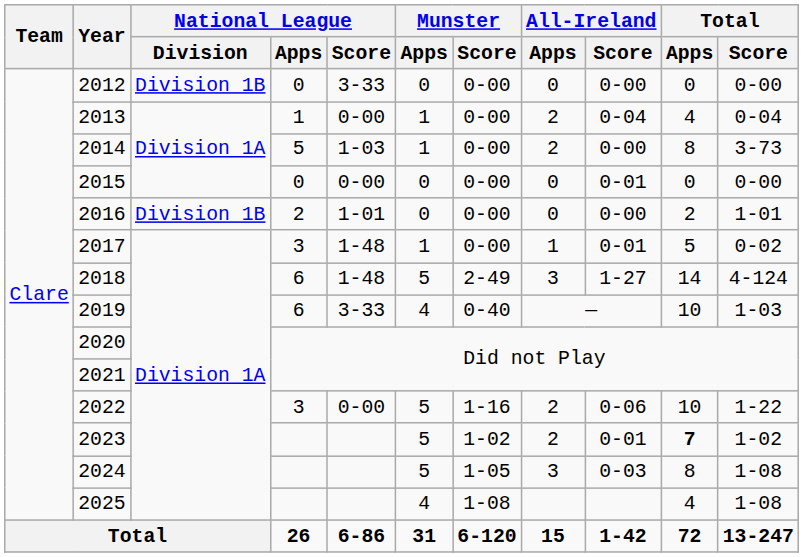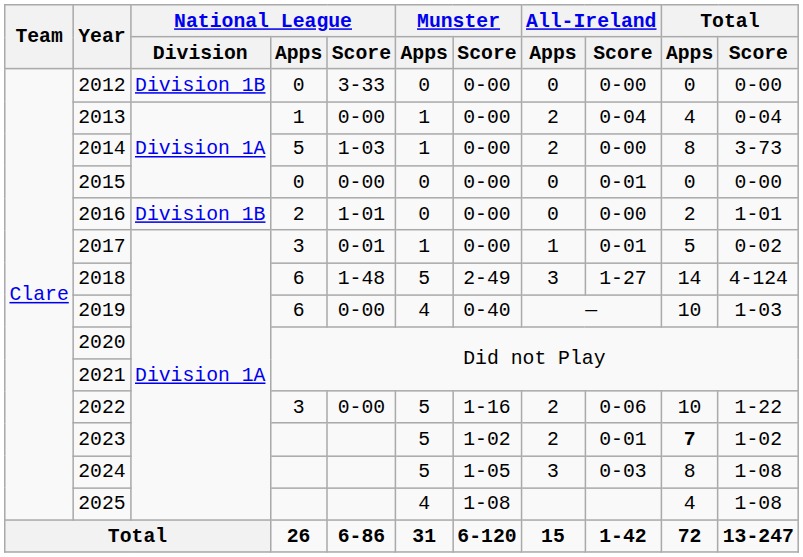2017 | National League / Score: 1-48 -> 0-01
2019 | National League / Score: 3-33 -> 0-00
